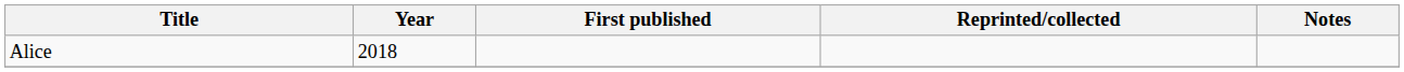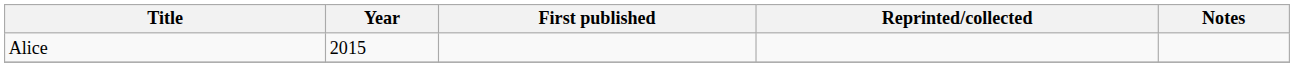Alice | Year: 2018 -> 2015
